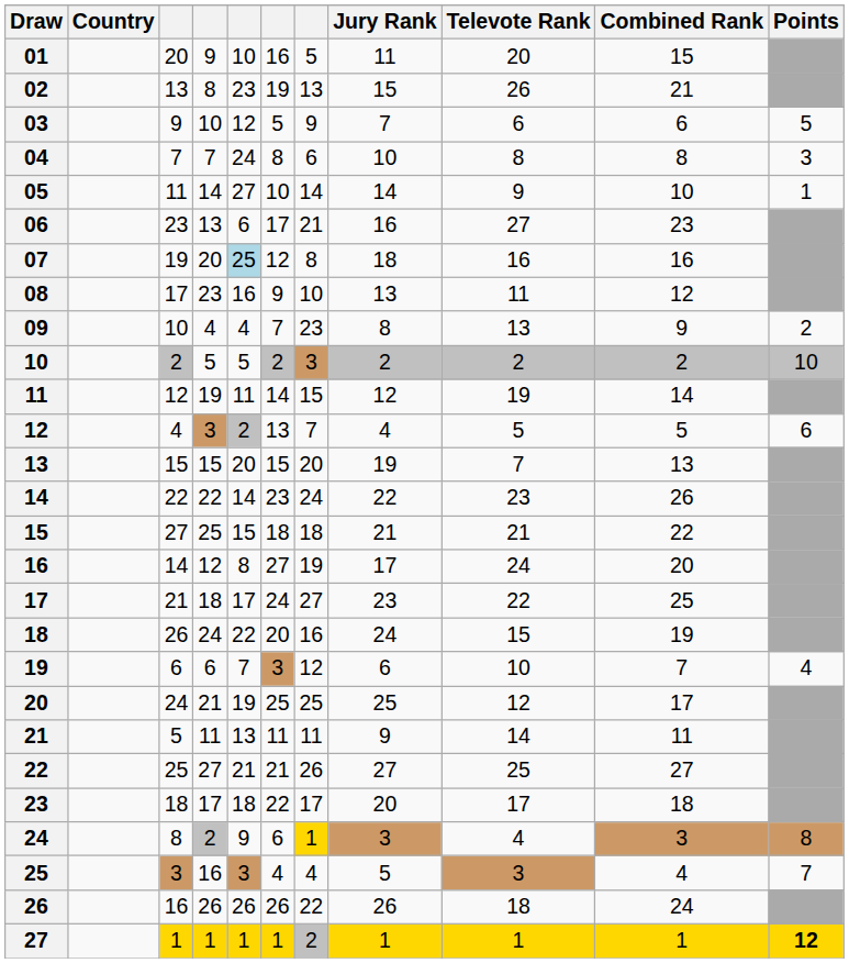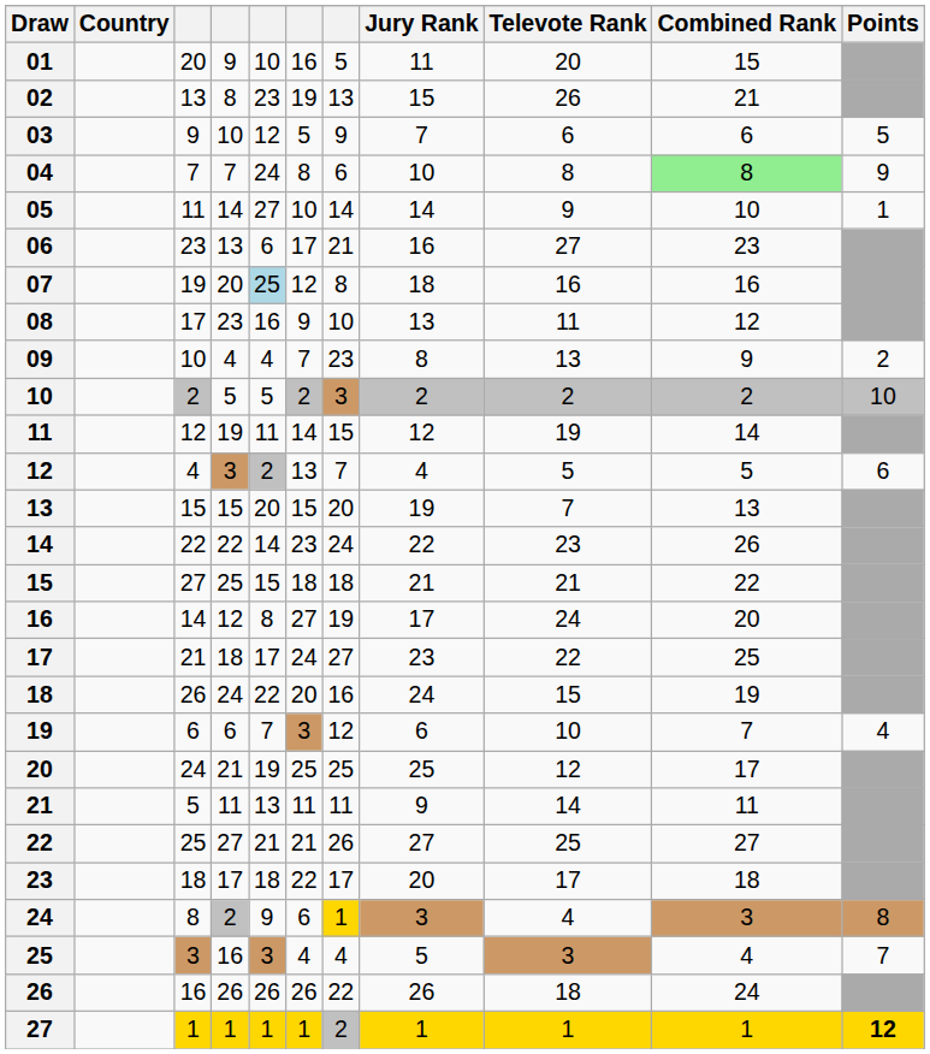04 | Combined Rank: no background -> lightgreen background
04 | Points: 3 -> 9
